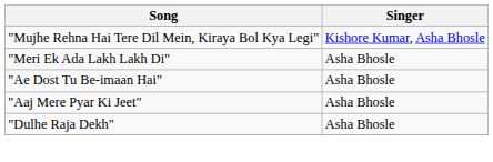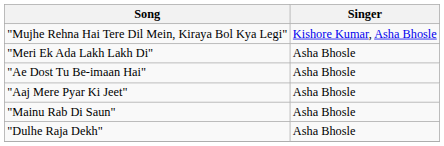+ row: "Mainu Rab Di Saun" | Asha Bhosle
